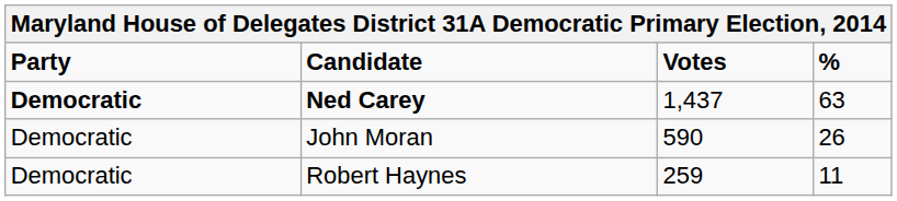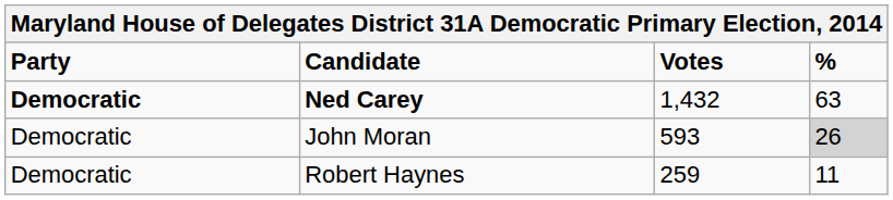Ned Carey | Votes: 1,437 -> 1,432
John Moran | Votes: 590 -> 593
John Moran | %: no background -> lightgrey background
